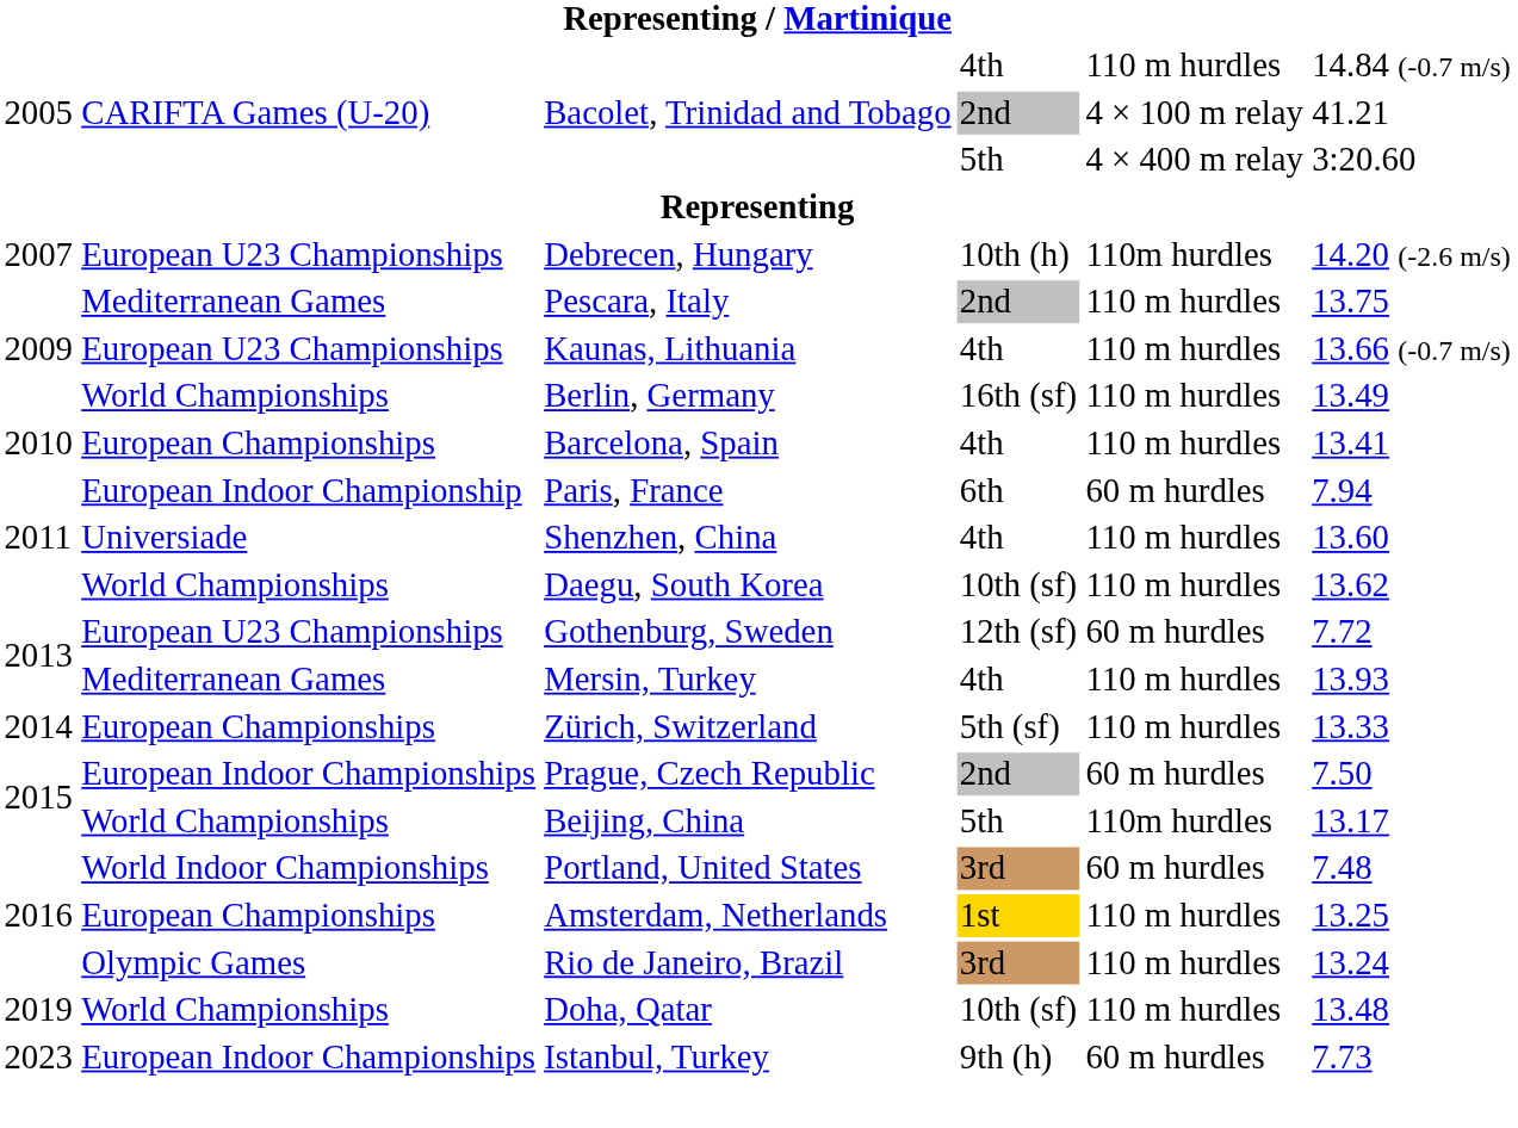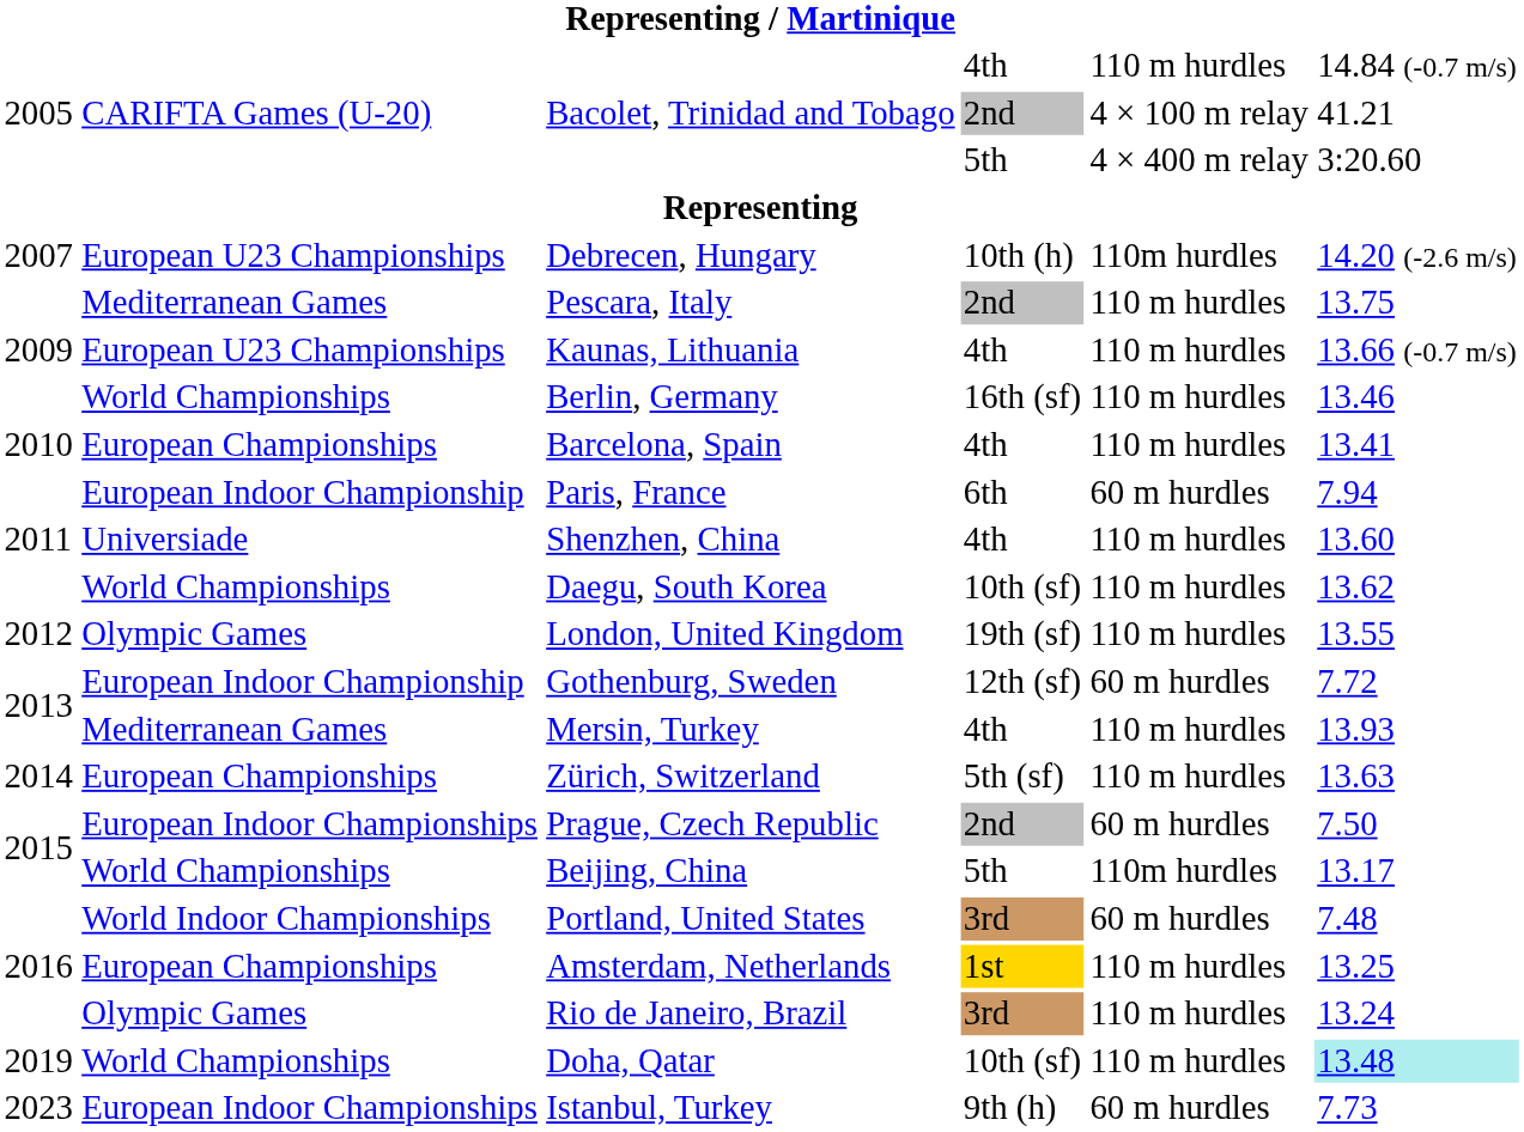Berlin, Germany | column 6: 13.49 -> 13.46
+ row: 2012 | Olympic Games | London, United Kingdom | 19th (sf) | 110 m hurdles | 13.55
Gothenburg, Sweden | column 2: European U23 Championships -> European Indoor Championship
Zürich, Switzerland | column 6: 13.33 -> 13.63
Doha, Qatar | column 6: no background -> paleturquoise background
